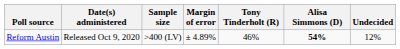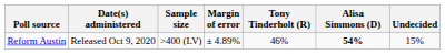Reform Austin | Undecided: 12% -> 15%
